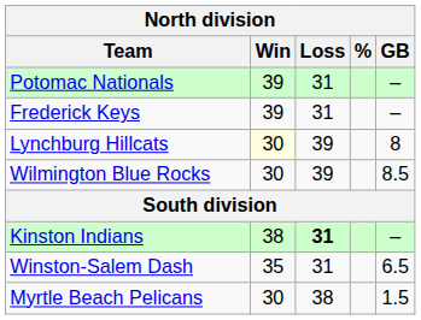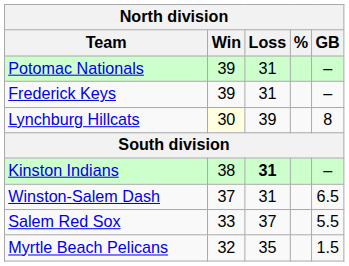- row: Wilmington Blue Rocks | 30 | 39 | 8.5
Winston-Salem Dash | Win: 35 -> 37
+ row: Salem Red Sox | 33 | 37 | 5.5
Myrtle Beach Pelicans | Win: 30 -> 32
Myrtle Beach Pelicans | Loss: 38 -> 35
